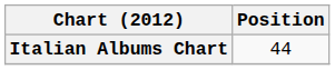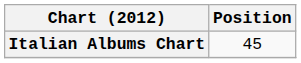Italian Albums Chart | Position: 44 -> 45
